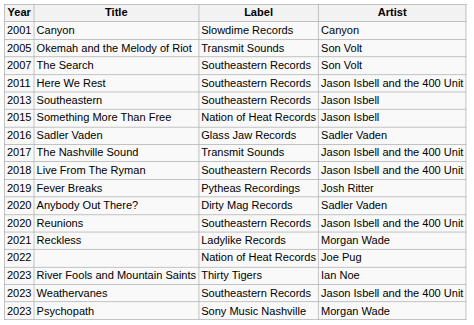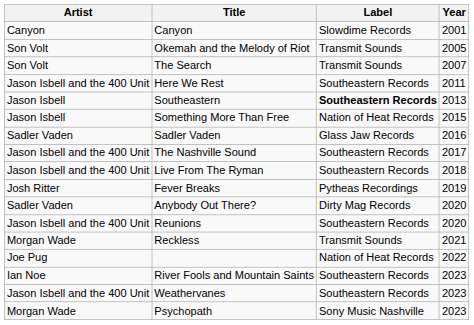columns swapped: Artist <-> Year
The Search | Label: Southeastern Records -> Transmit Sounds
Southeastern | Label: normal -> bold
The Nashville Sound | Label: Transmit Sounds -> Southeastern Records
Reckless | Label: Ladylike Records -> Transmit Sounds
River Fools and Mountain Saints | Label: Thirty Tigers -> Southeastern Records
